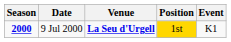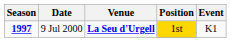9 Jul 2000 | Season: 2000 -> 1997
